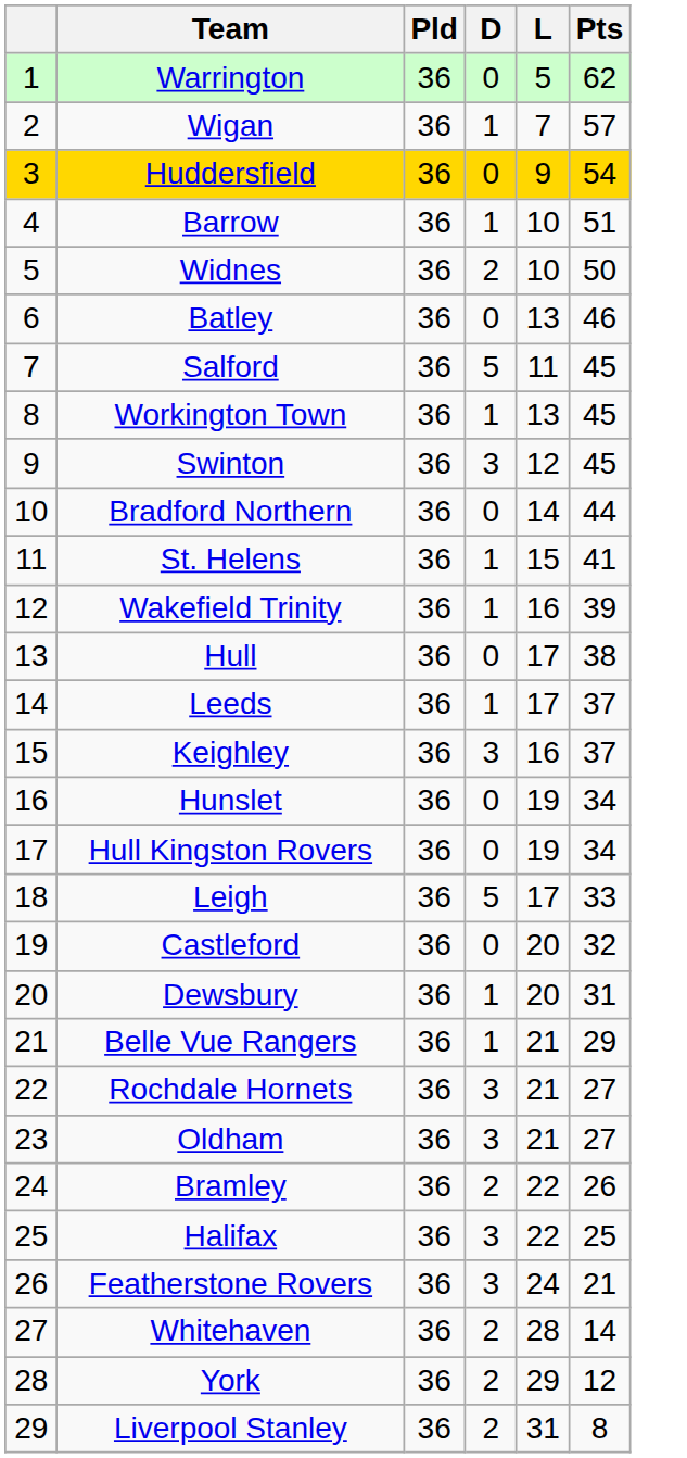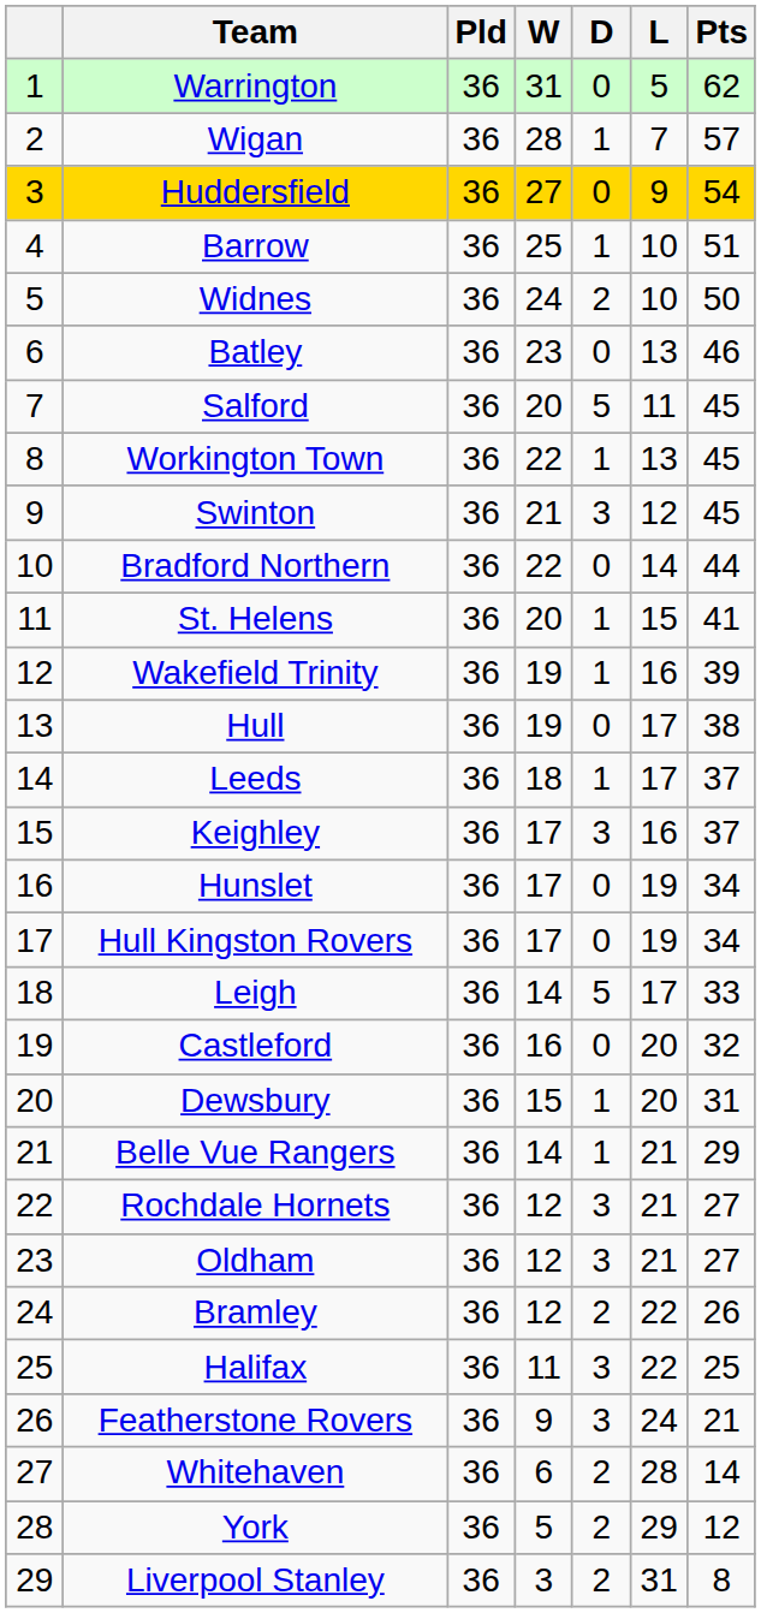+ column: W | 31 | 28 | 27 | 25 | 24 | 23 | 20 | 22 | 21 | 22 | 20 | 19 | 19 | 18 | 17 | 17 | 17 | 14 | 16 | 15 | 14 | 12 | 12 | 12 | 11 | 9 | 6 | 5 | 3
